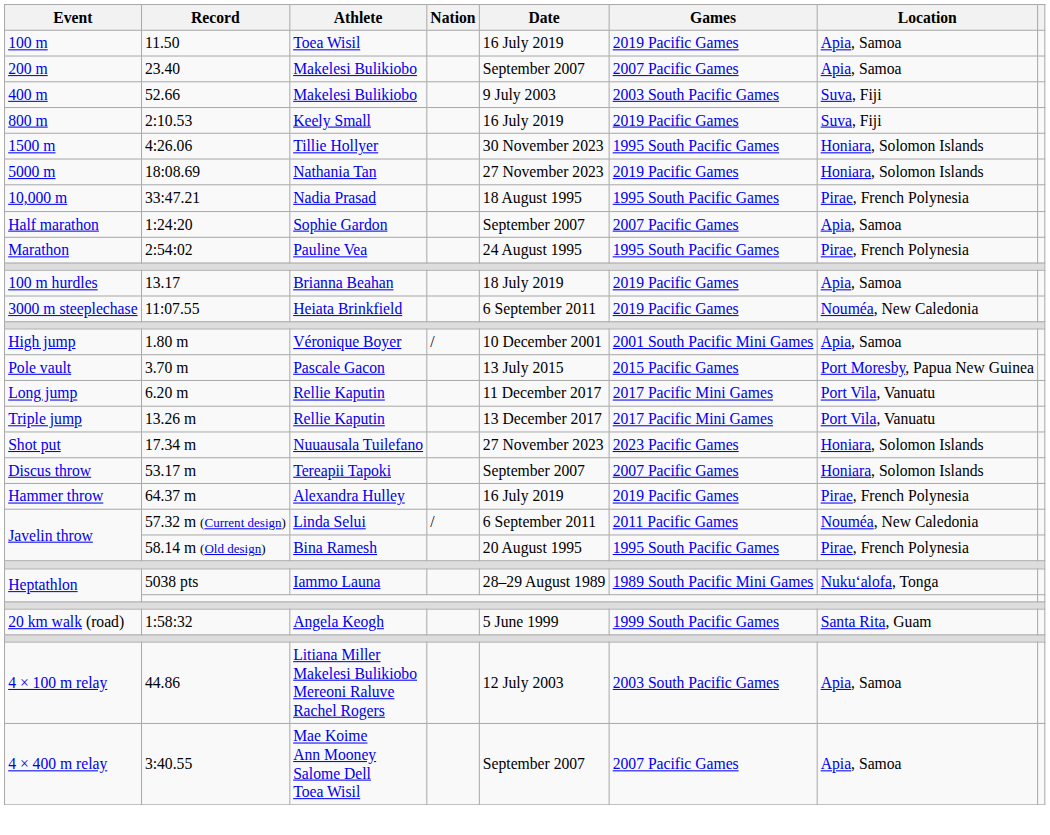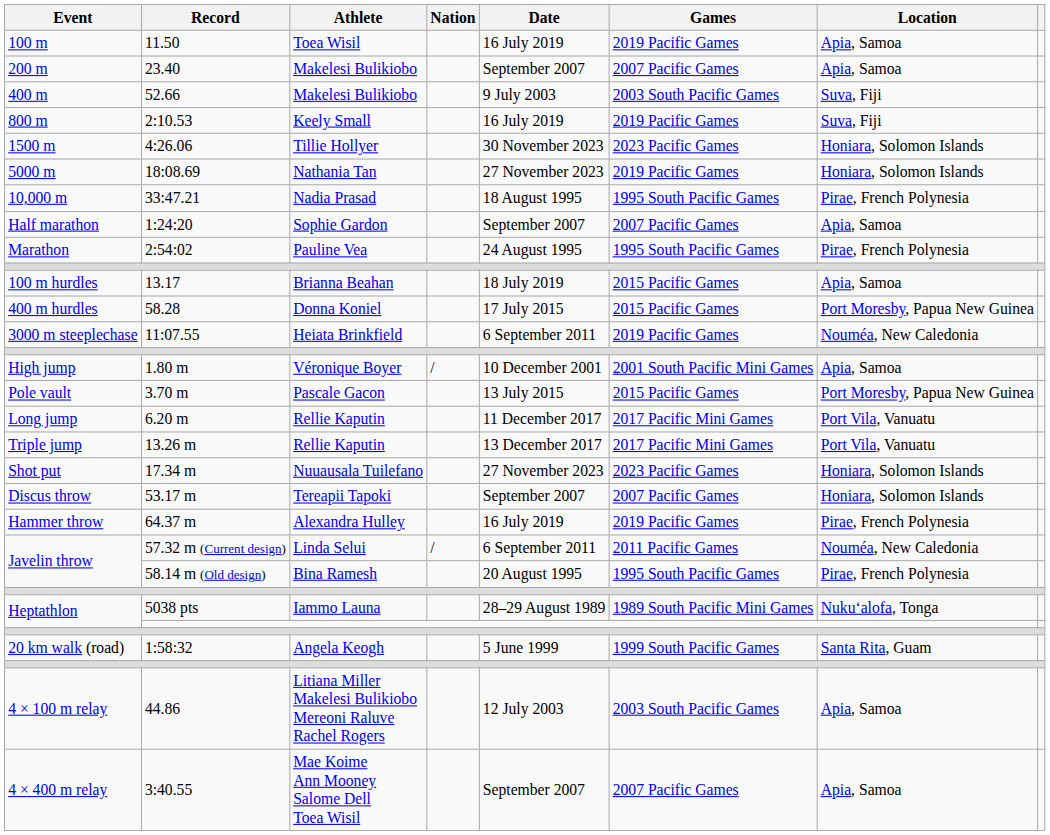4:26.06 | Games: 1995 South Pacific Games -> 2023 Pacific Games
13.17 | Games: 2019 Pacific Games -> 2015 Pacific Games
+ row: 400 m hurdles | 58.28 | Donna Koniel | 17 July 2015 | 2015 Pacific Games | Port Moresby, Papua New Guinea
